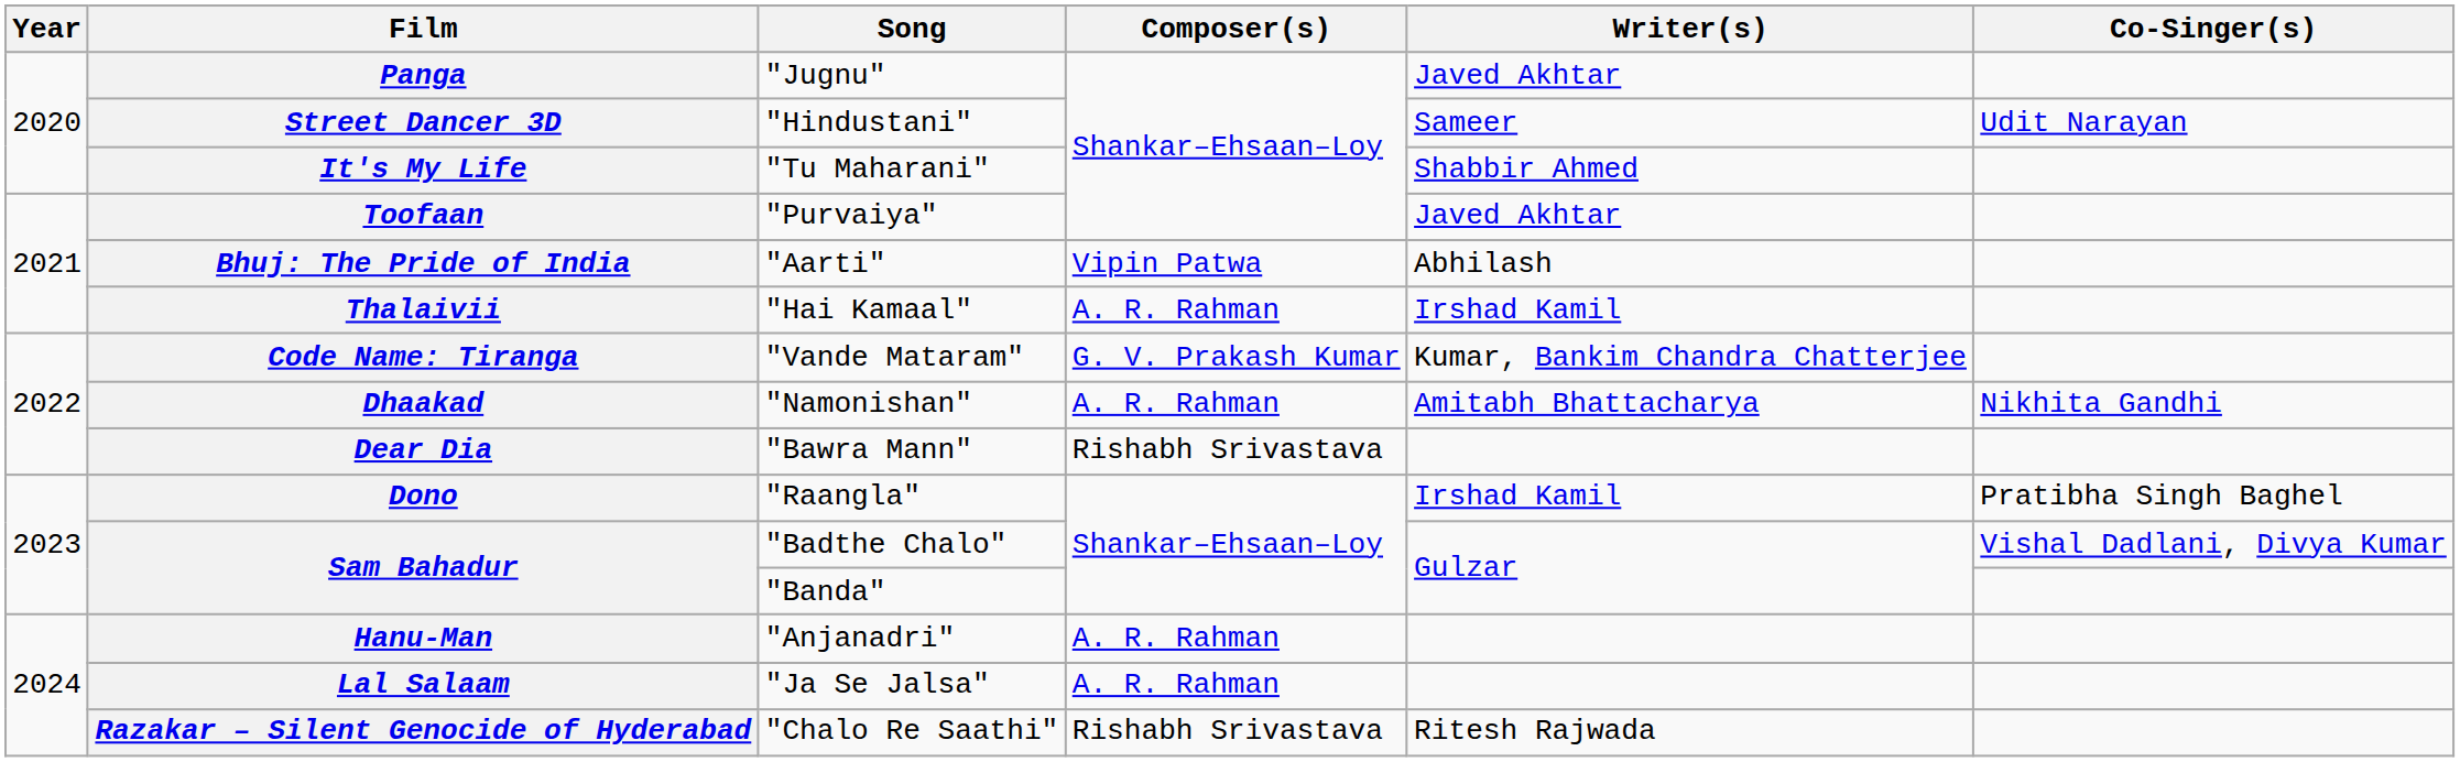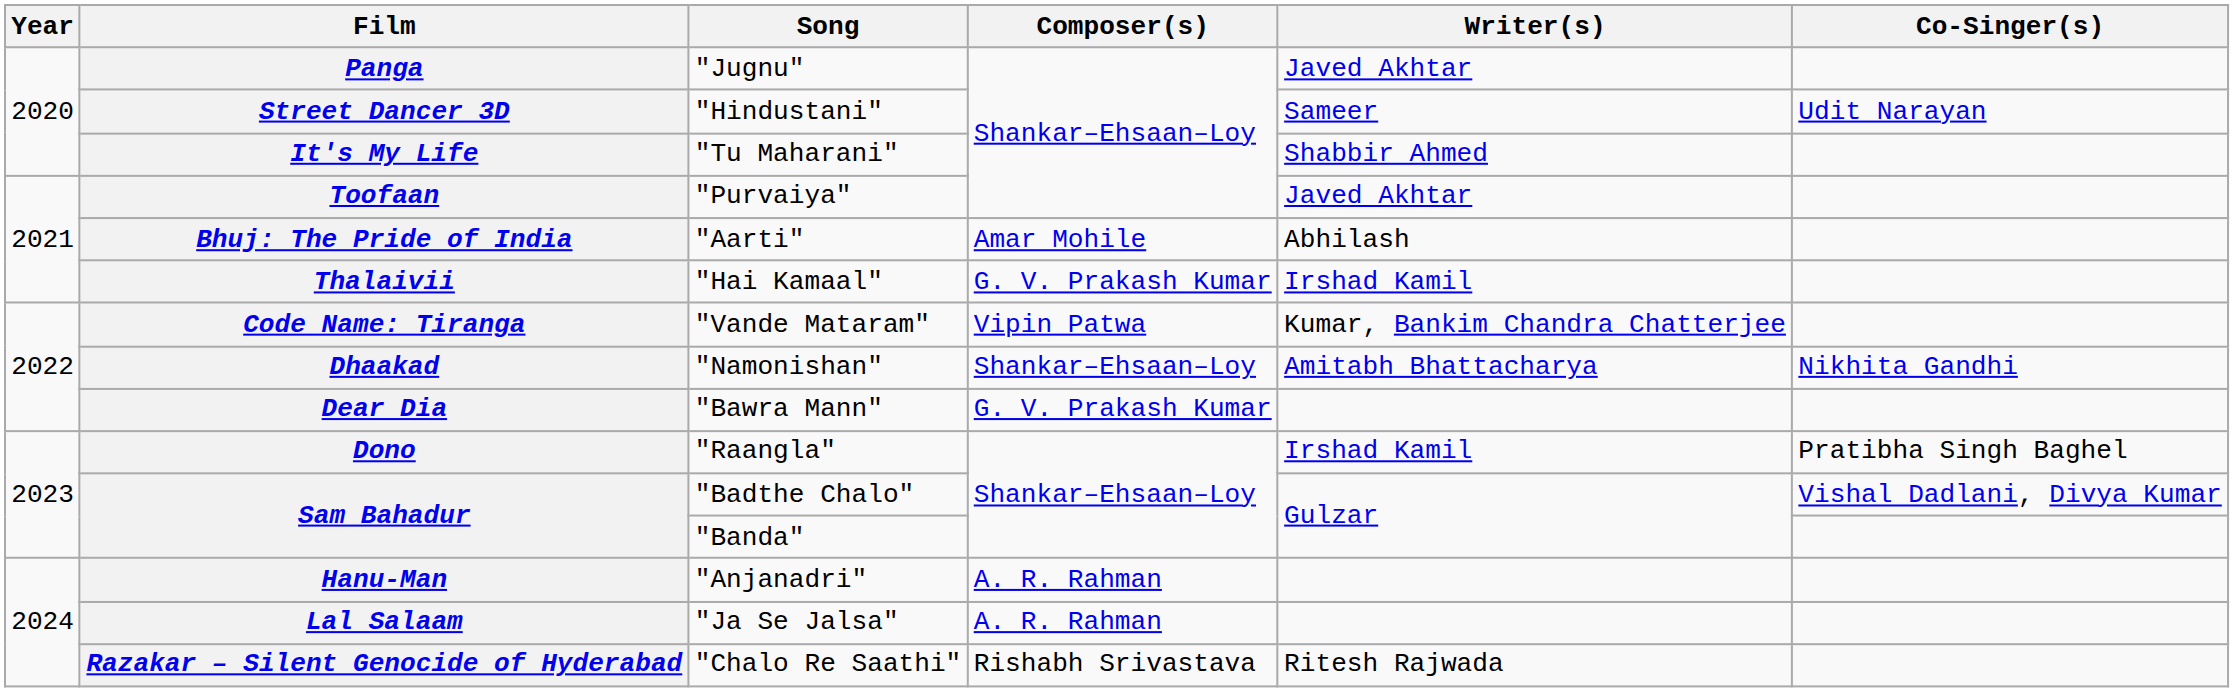Bhuj: The Pride of India | Composer(s): Vipin Patwa -> Amar Mohile
Thalaivii | Composer(s): A. R. Rahman -> G. V. Prakash Kumar
Code Name: Tiranga | Composer(s): G. V. Prakash Kumar -> Vipin Patwa
Dhaakad | Composer(s): A. R. Rahman -> Shankar–Ehsaan–Loy
Dear Dia | Composer(s): Rishabh Srivastava -> G. V. Prakash Kumar
